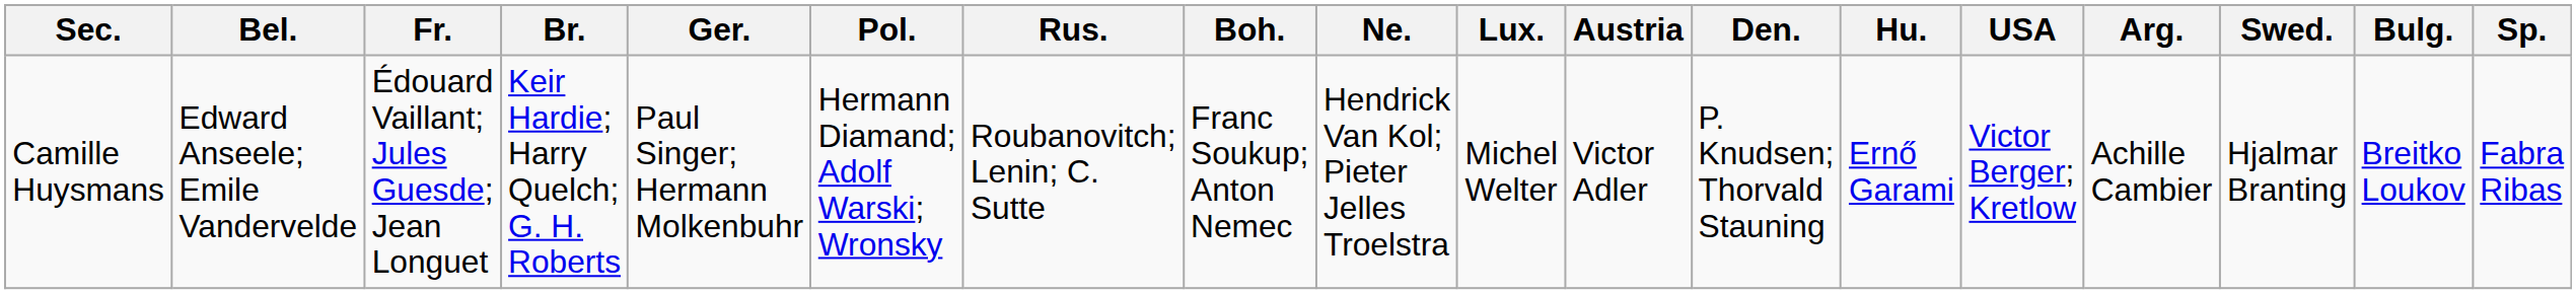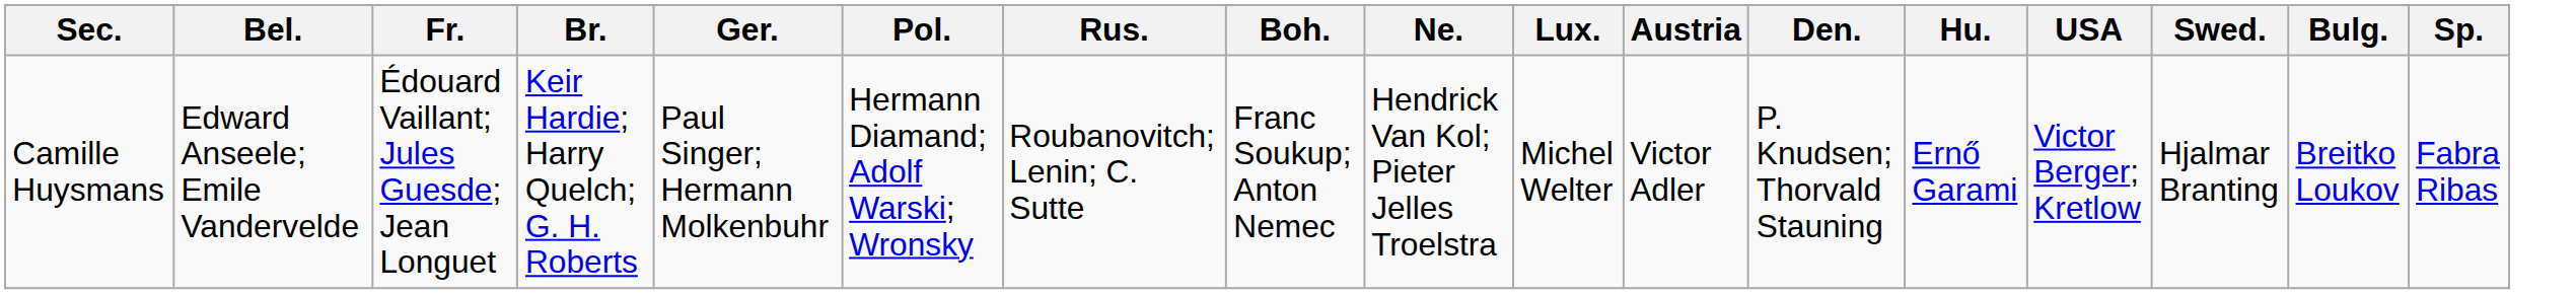- column: Arg. | Achille Cambier
